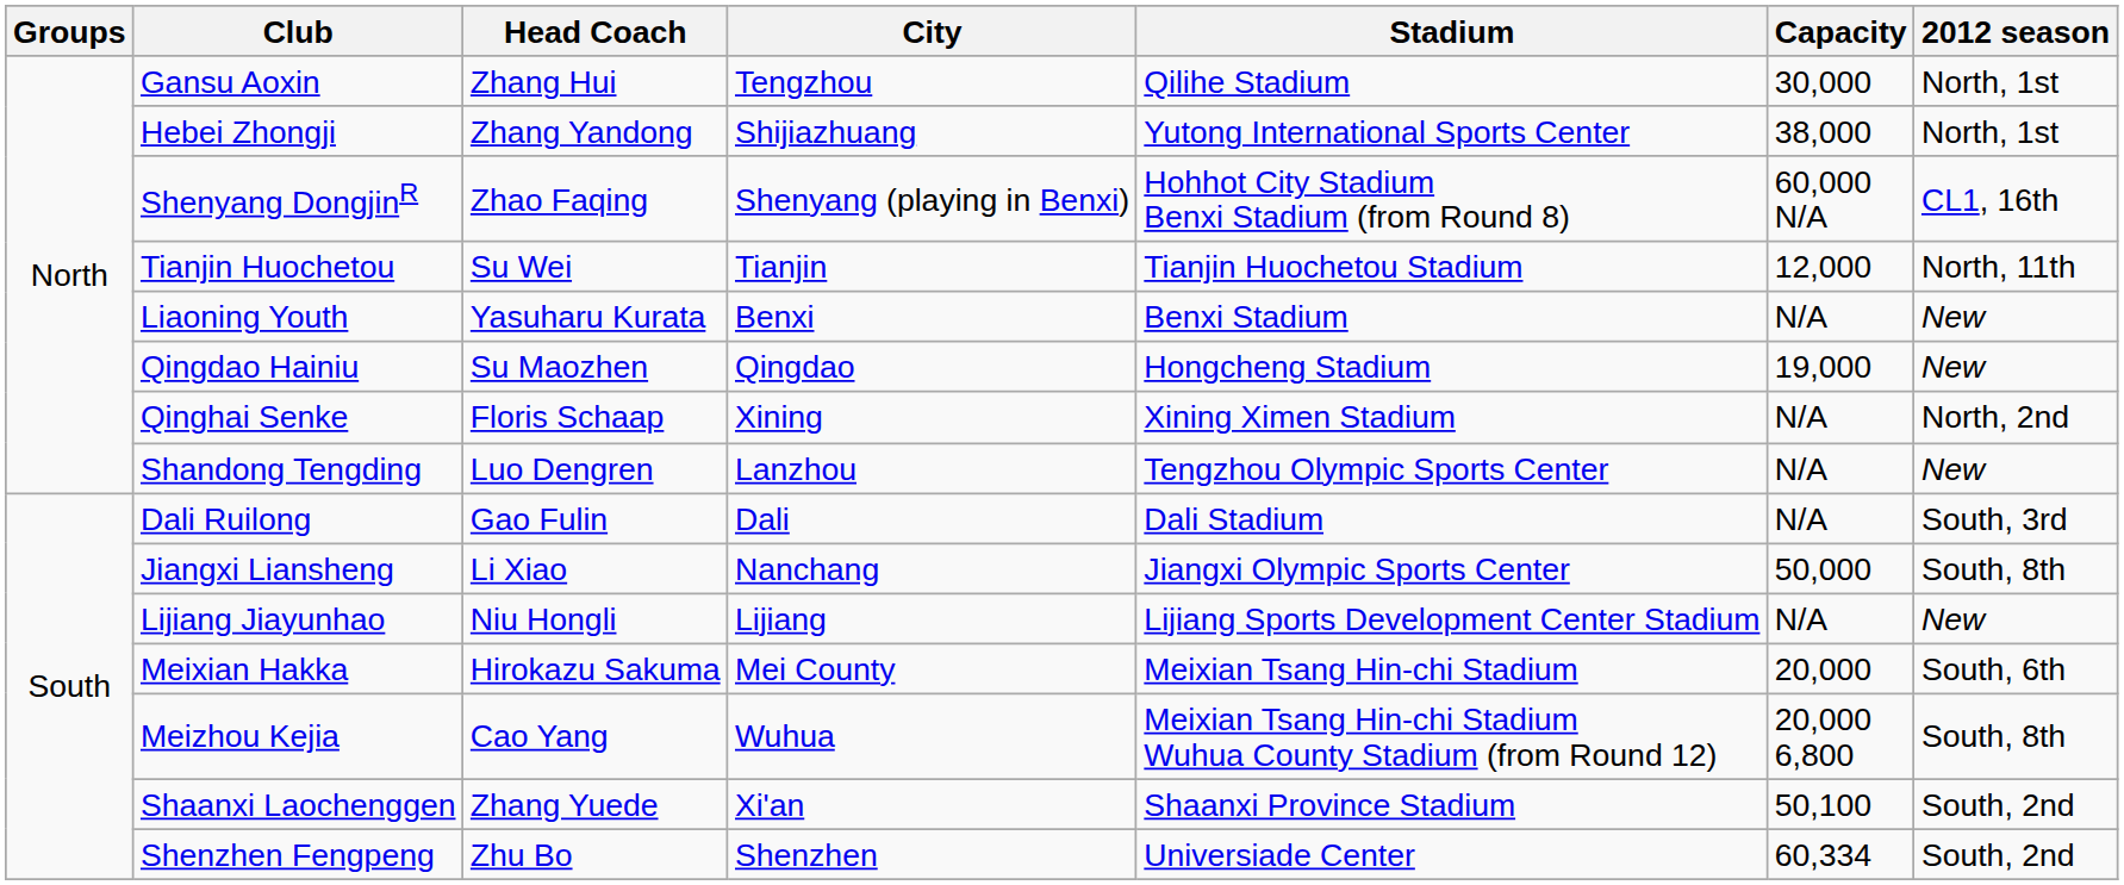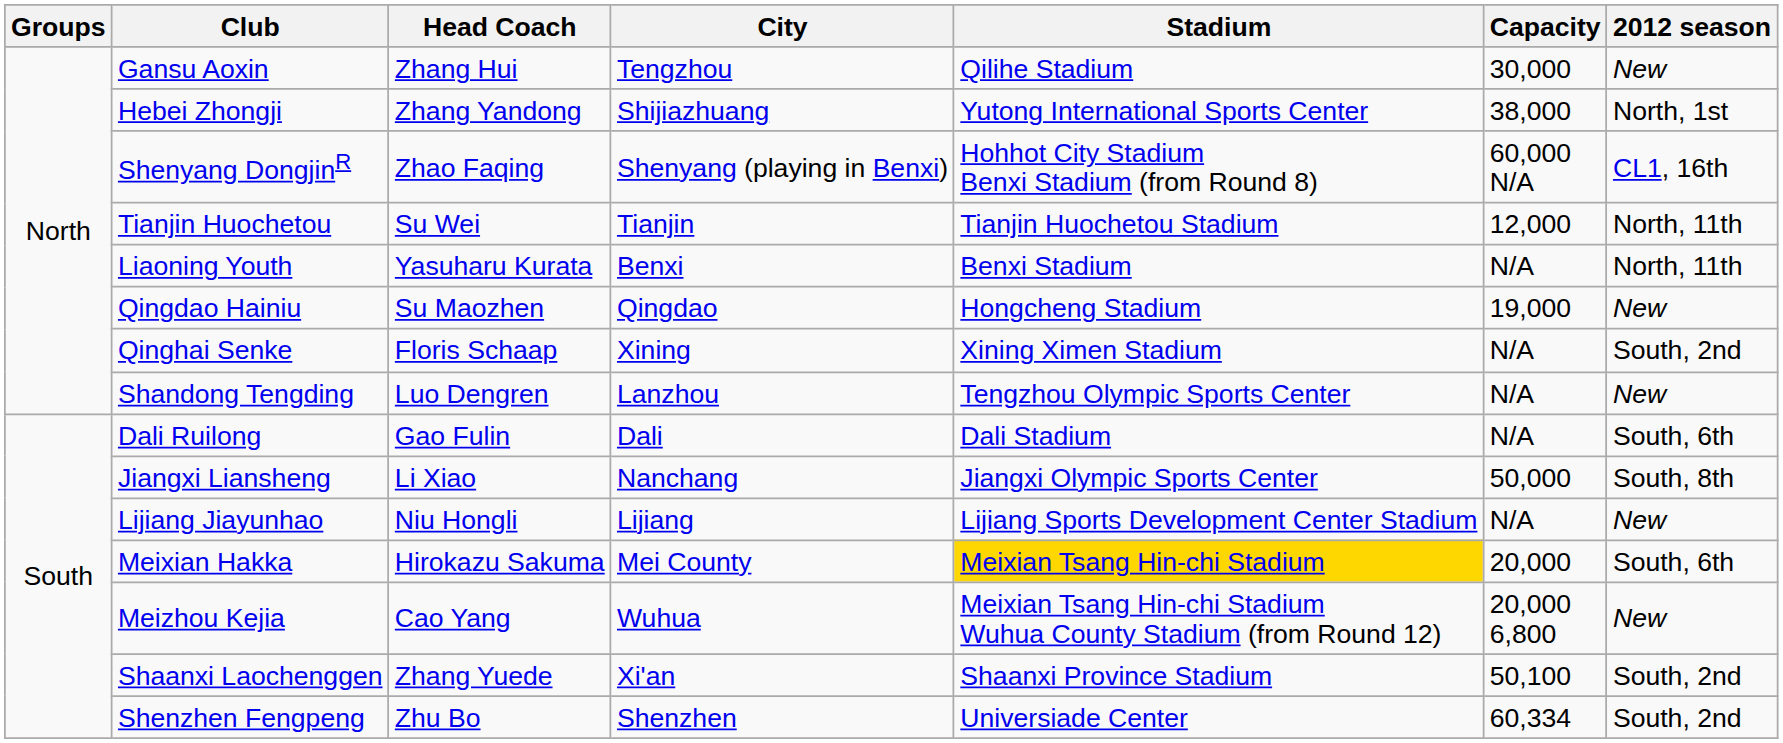Gansu Aoxin | 2012 season: North, 1st -> New
Liaoning Youth | 2012 season: New -> North, 11th
Qinghai Senke | 2012 season: North, 2nd -> South, 2nd
Dali Ruilong | 2012 season: South, 3rd -> South, 6th
Meixian Hakka | Stadium: no background -> gold background
Meizhou Kejia | 2012 season: South, 8th -> New
